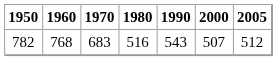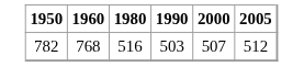- column: 1970 | 683
782 | 1990: 543 -> 503
